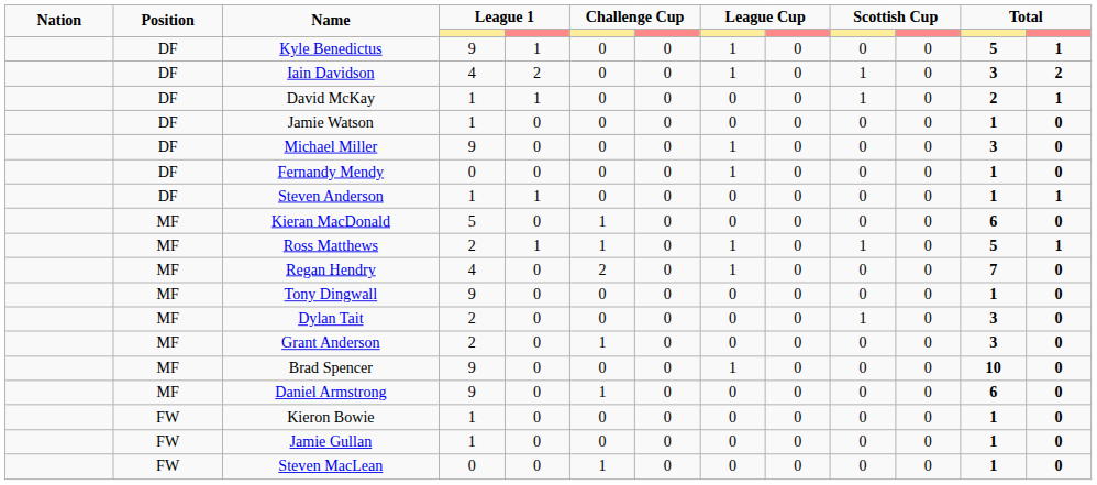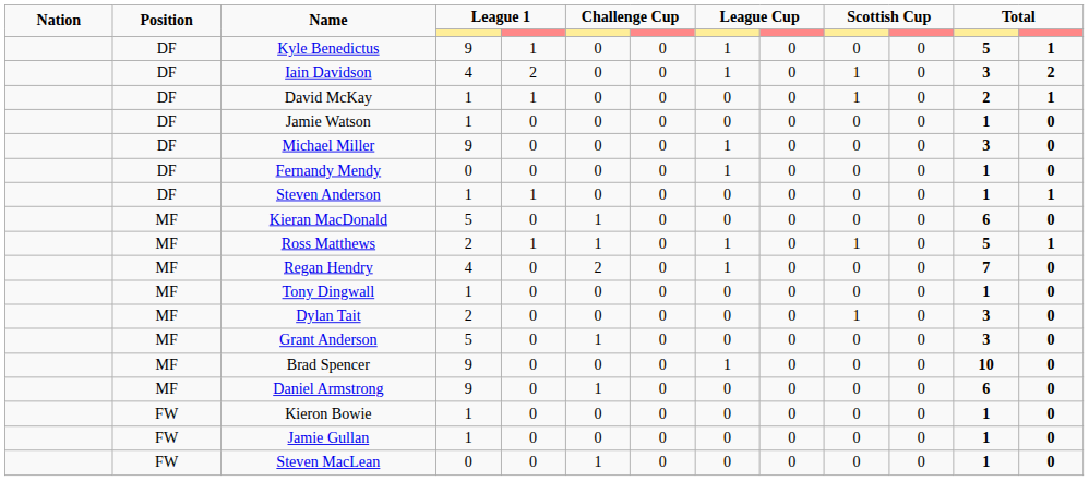Tony Dingwall | column 4: 9 -> 1
Grant Anderson | column 4: 2 -> 5
